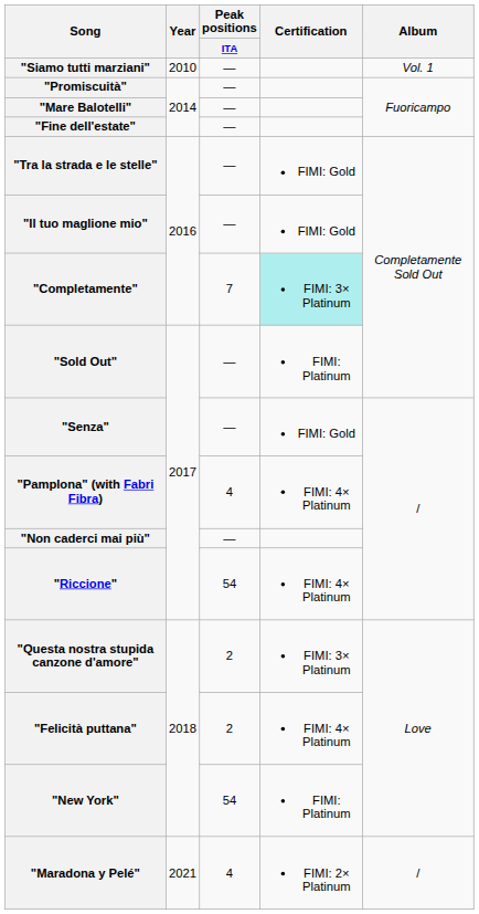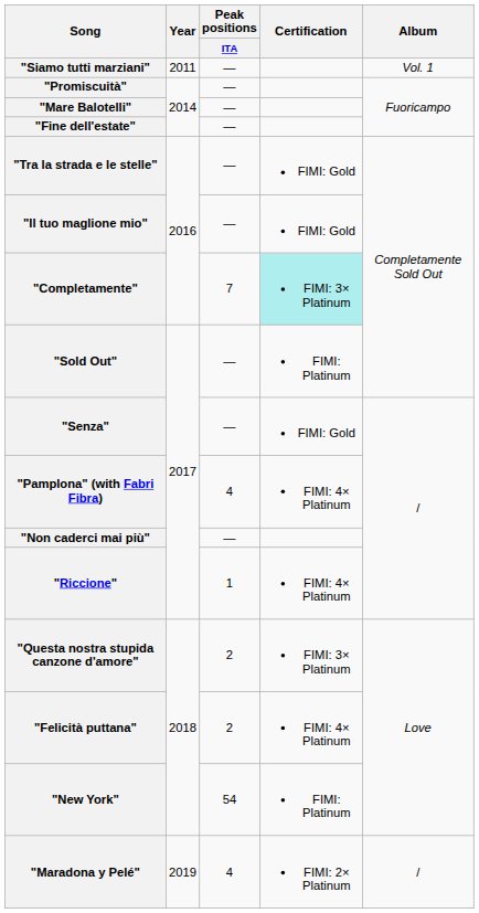"Siamo tutti marziani" | Year: 2010 -> 2011
"Riccione" | Peak positions / ITA: 54 -> 1
"Maradona y Pelé" | Year: 2021 -> 2019
